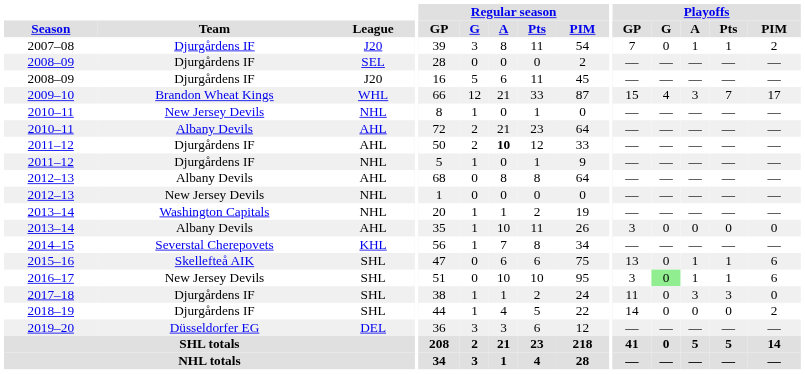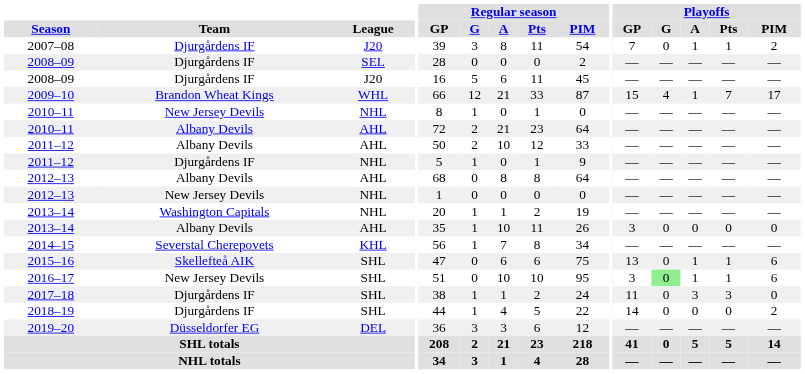2009–10 | Playoffs / A: 3 -> 1
2011–12 / AHL | Team: Djurgårdens IF -> Albany Devils
2011–12 / AHL | Regular season / A: bold -> normal
